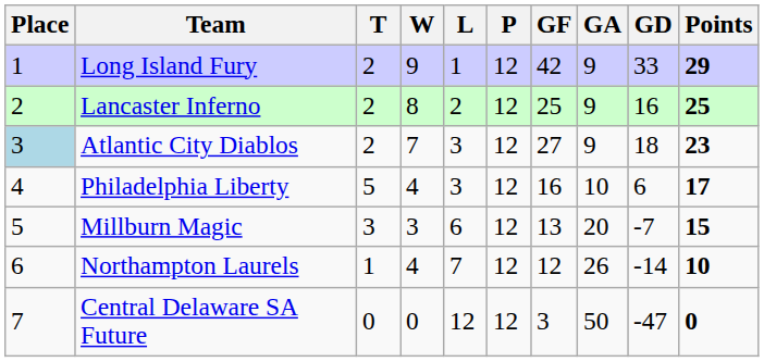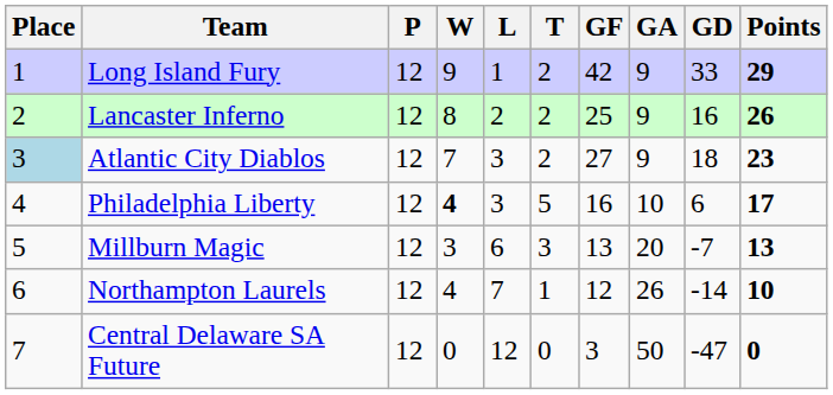columns swapped: P <-> T
Lancaster Inferno | Points: 25 -> 26
Philadelphia Liberty | W: normal -> bold
Millburn Magic | Points: 15 -> 13
